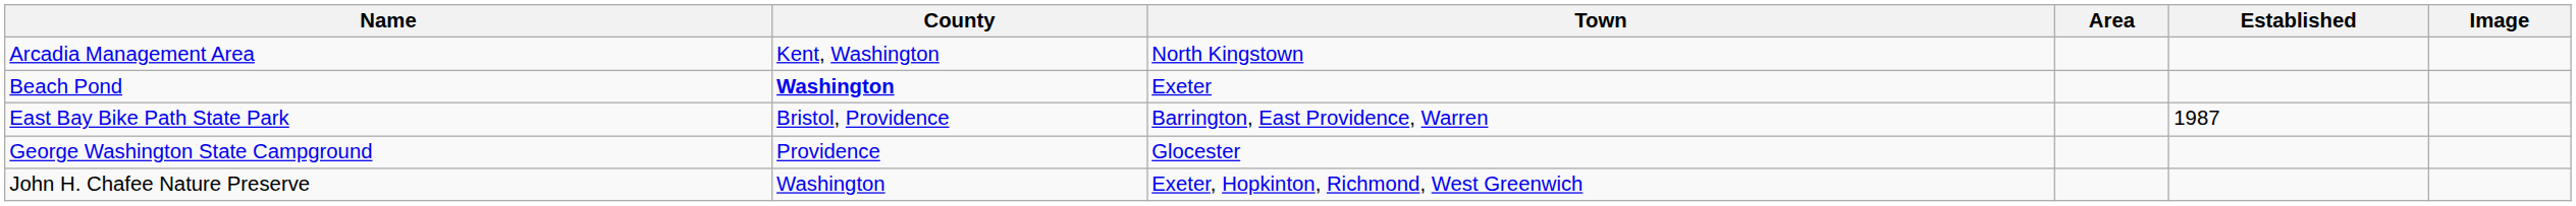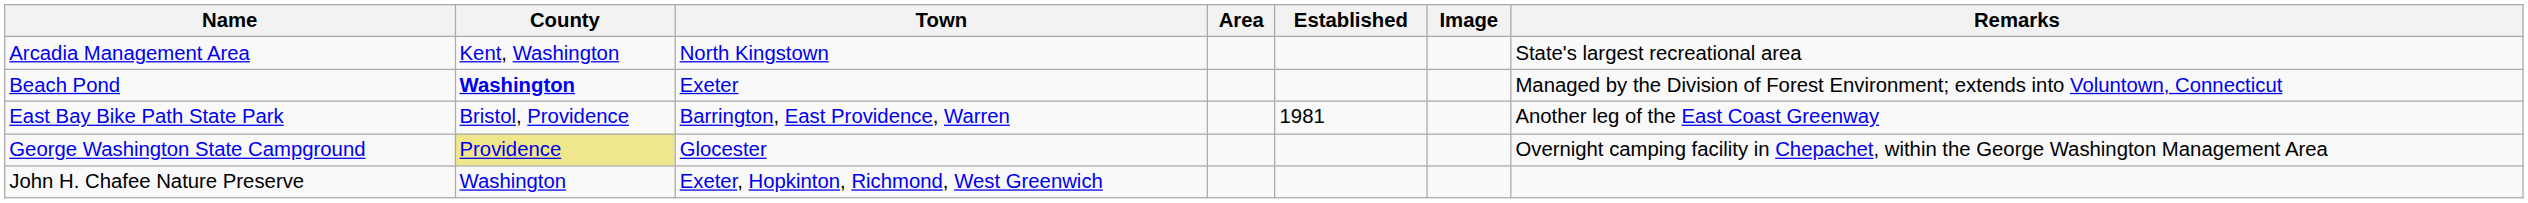+ column: Remarks | State's largest recreational area | Managed by the Division of Forest Environment; extends into Voluntown, Connecticut | Another leg of the East Coast Greenway | Overnight camping facility in Chepachet, within the George Washington Management Area
East Bay Bike Path State Park | Established: 1987 -> 1981
George Washington State Campground | County: no background -> khaki background
